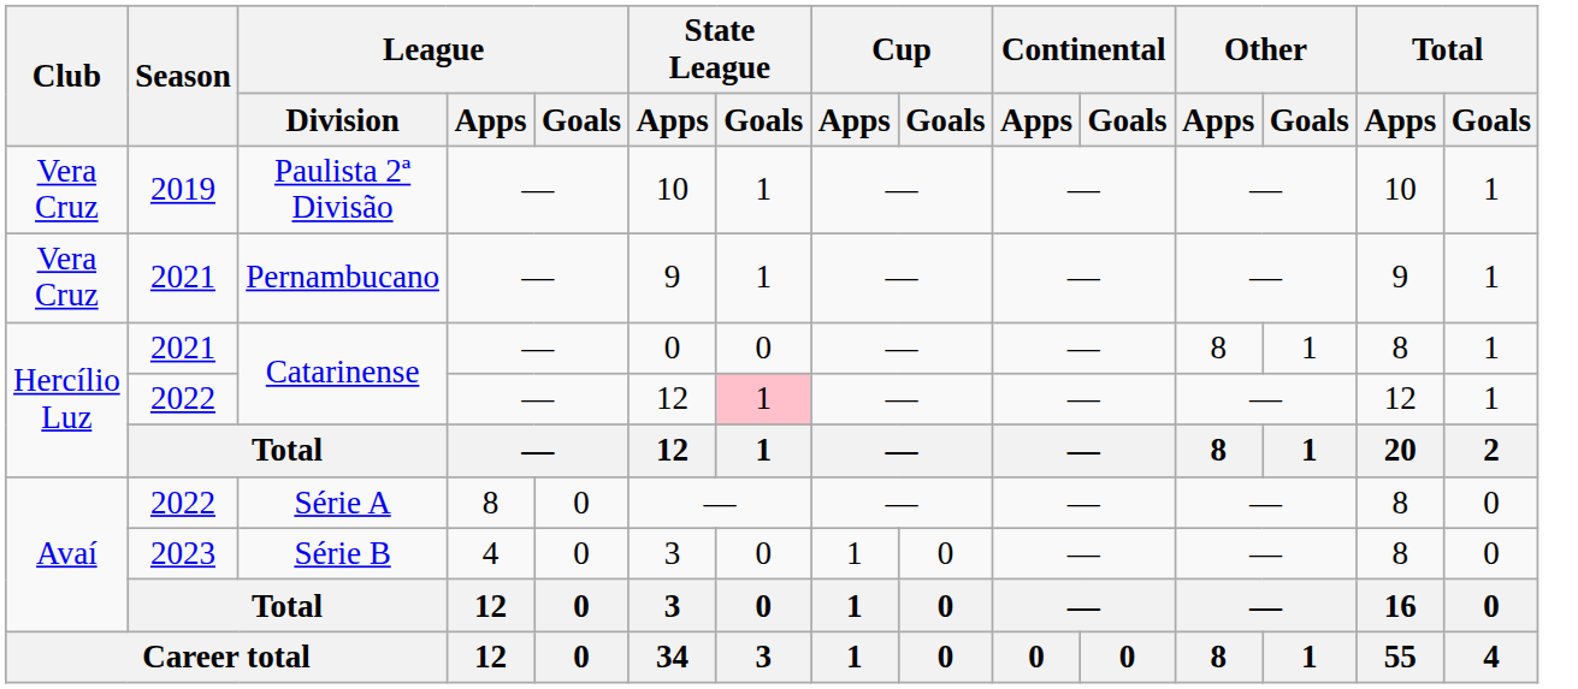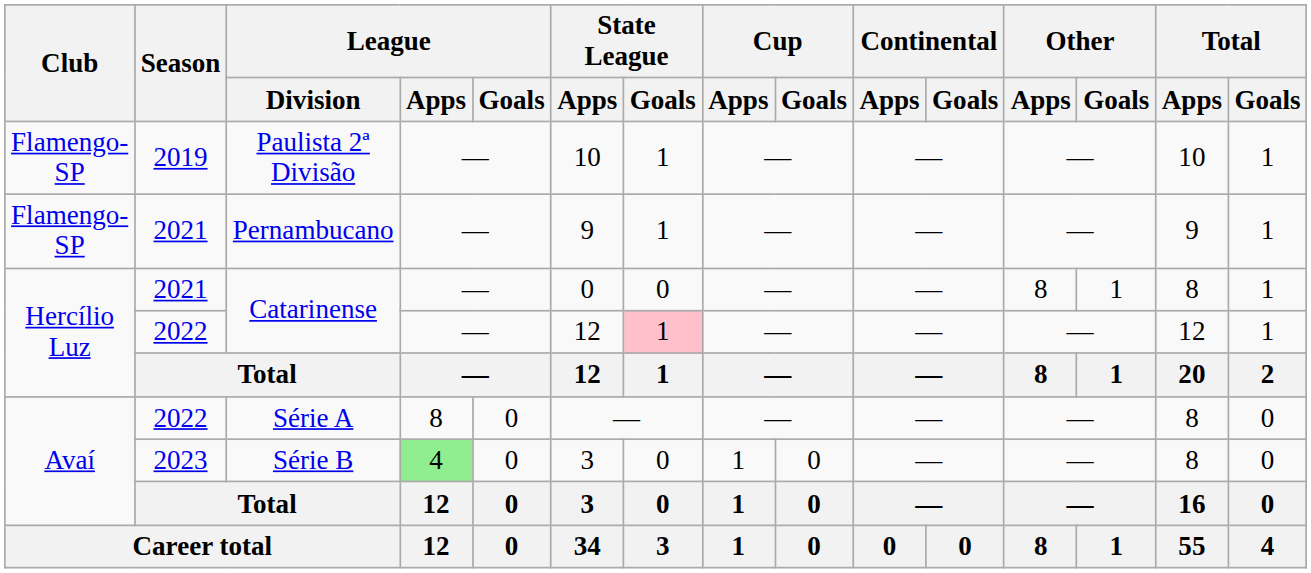Paulista 2ª Divisão | Club: Vera Cruz -> Flamengo-SP
Pernambucano | Club: Vera Cruz -> Flamengo-SP
Série B | League / Apps: no background -> lightgreen background
